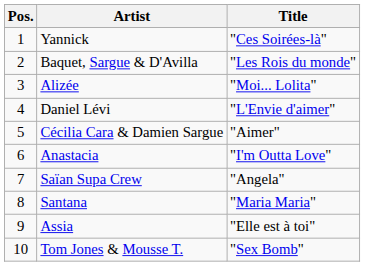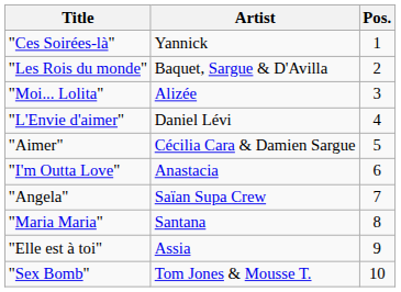columns swapped: Pos. <-> Title
